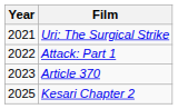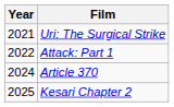Article 370 | Year: 2023 -> 2024
